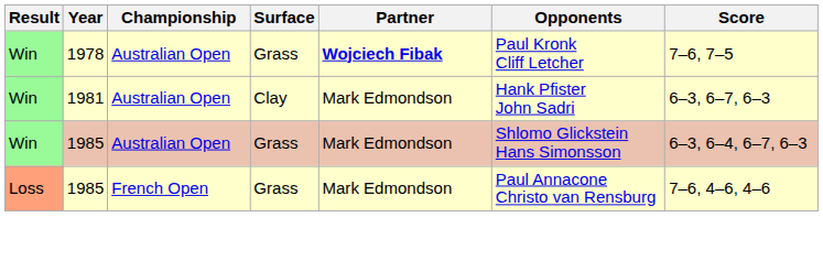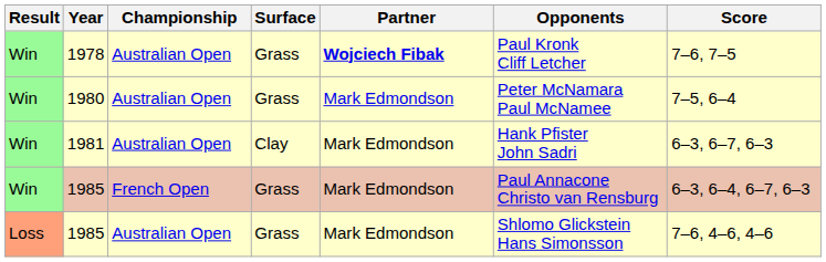+ row: Win | 1980 | Australian Open | Grass | Mark Edmondson | Peter McNamara Paul McNamee | 7–5, 6–4
Win / 1985 | Championship: Australian Open -> French Open
Win / 1985 | Opponents: Shlomo Glickstein Hans Simonsson -> Paul Annacone Christo van Rensburg
Loss / 1985 | Championship: French Open -> Australian Open
Loss / 1985 | Opponents: Paul Annacone Christo van Rensburg -> Shlomo Glickstein Hans Simonsson
